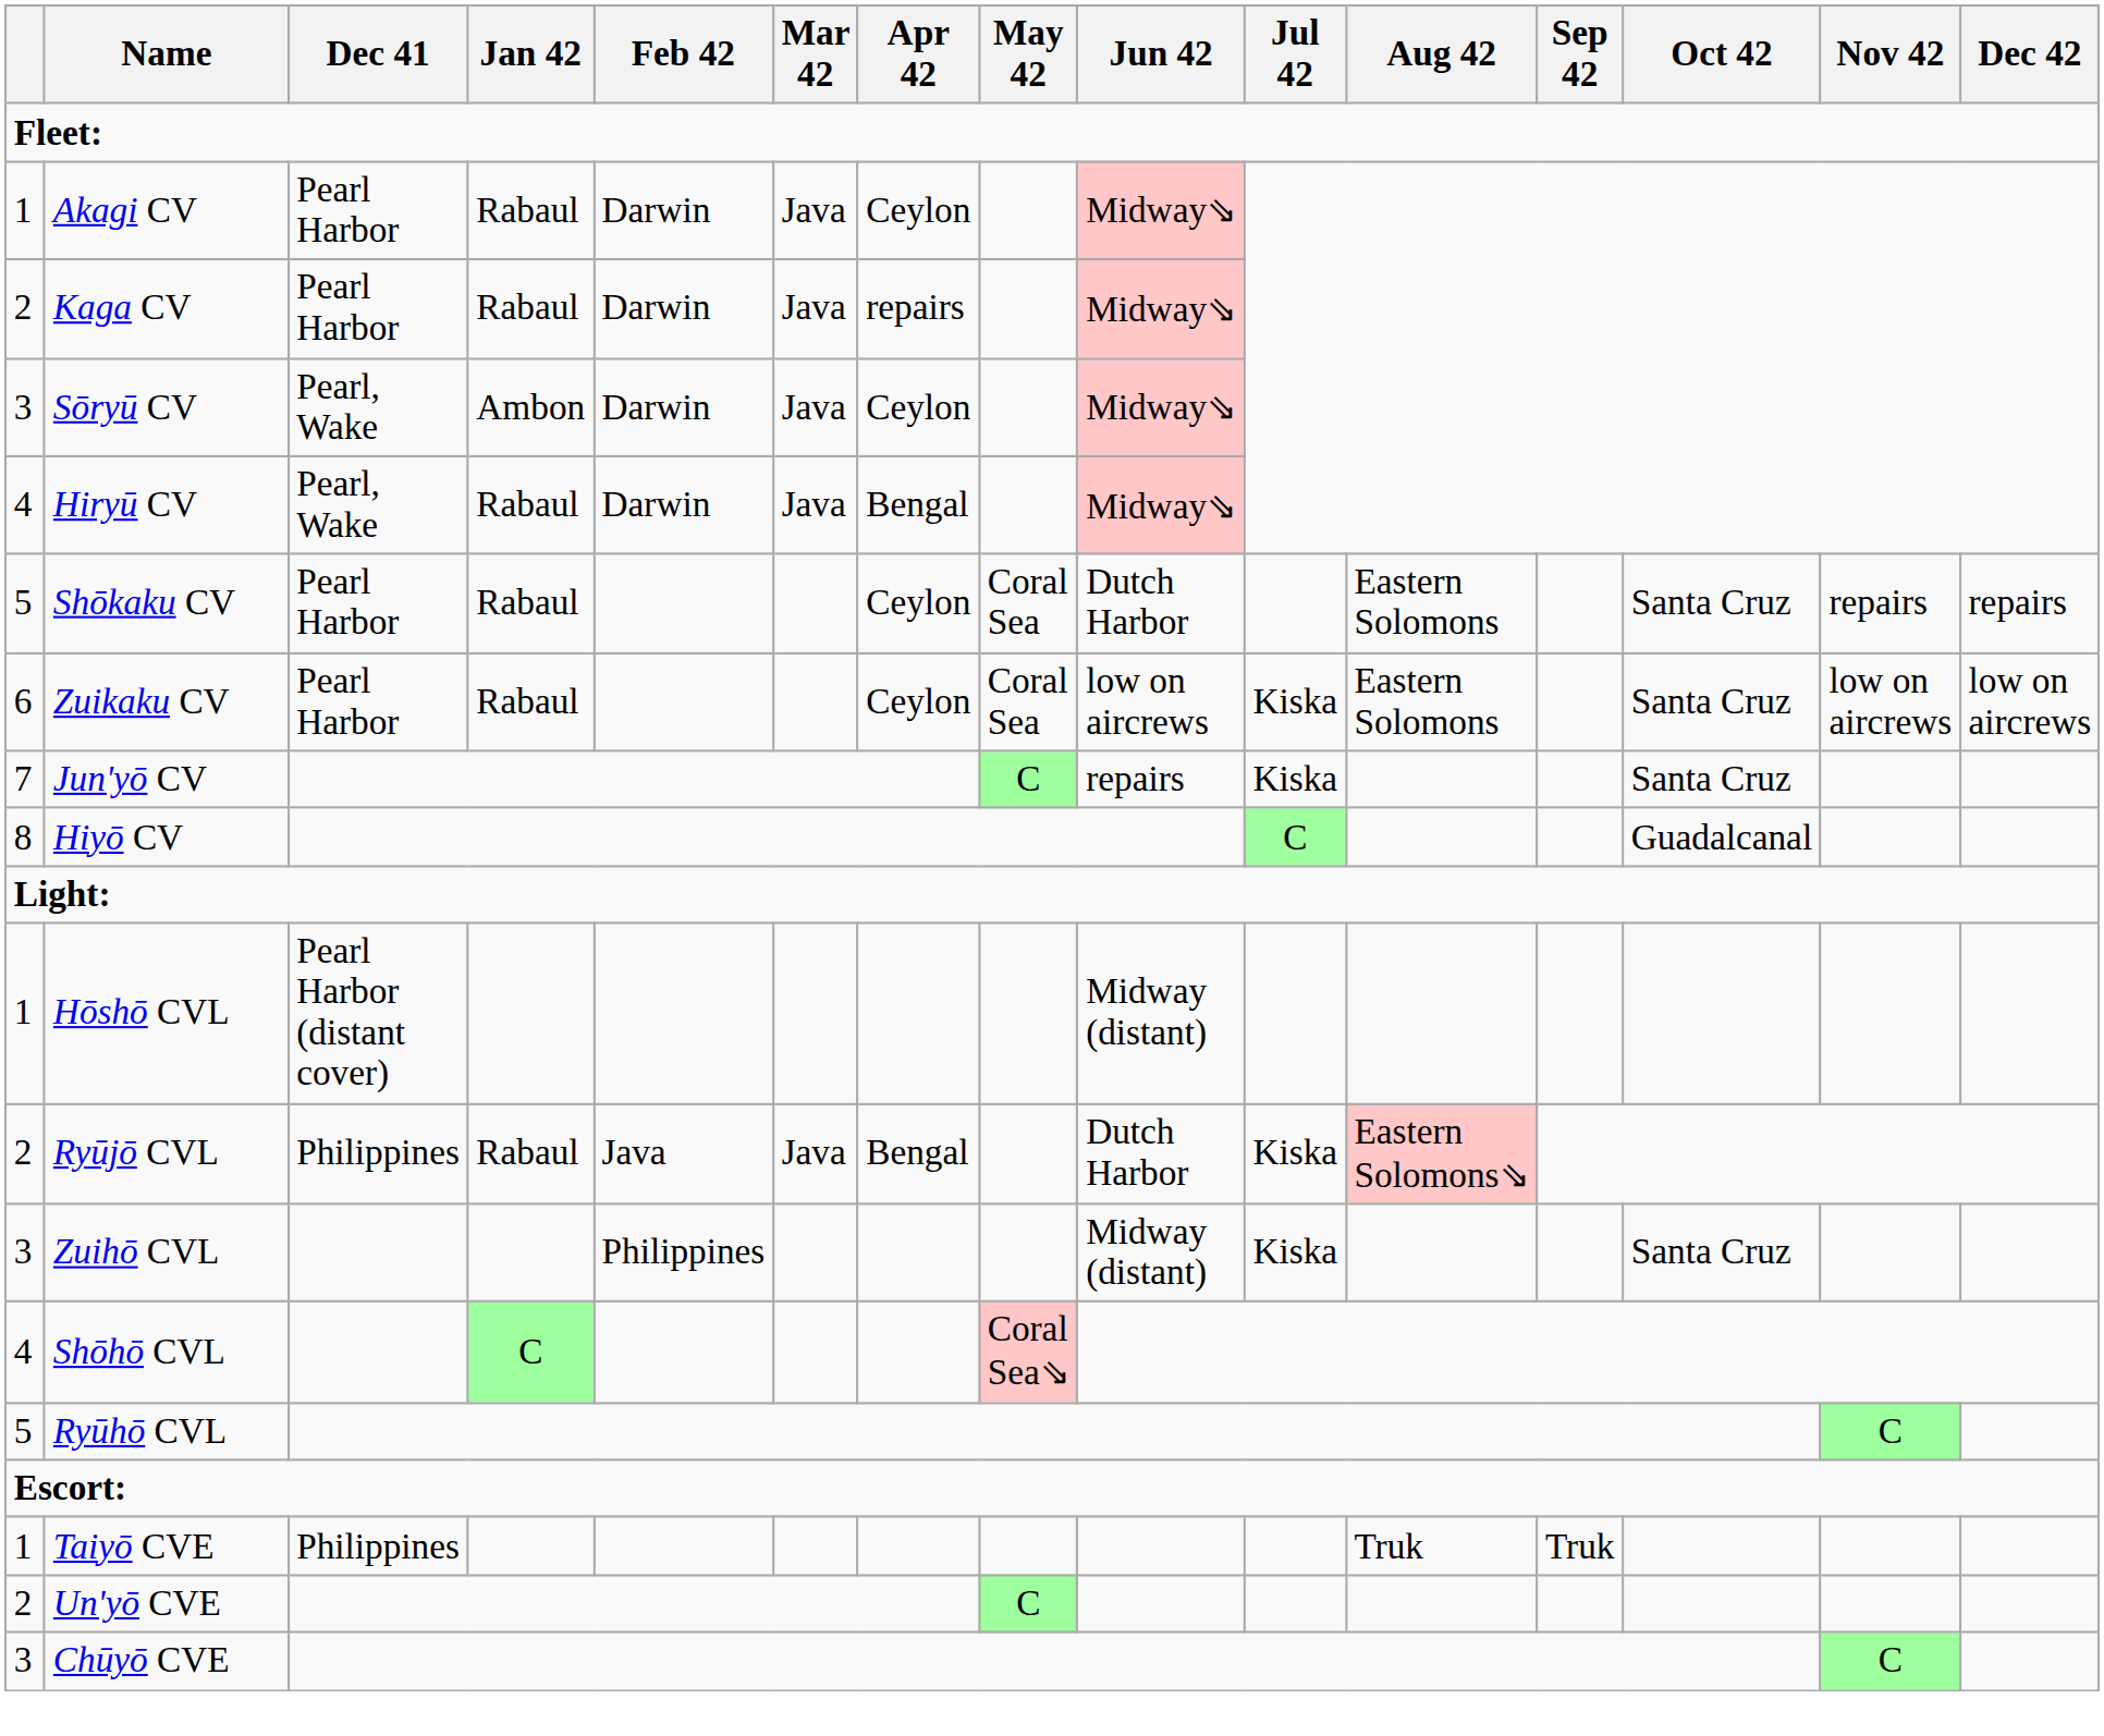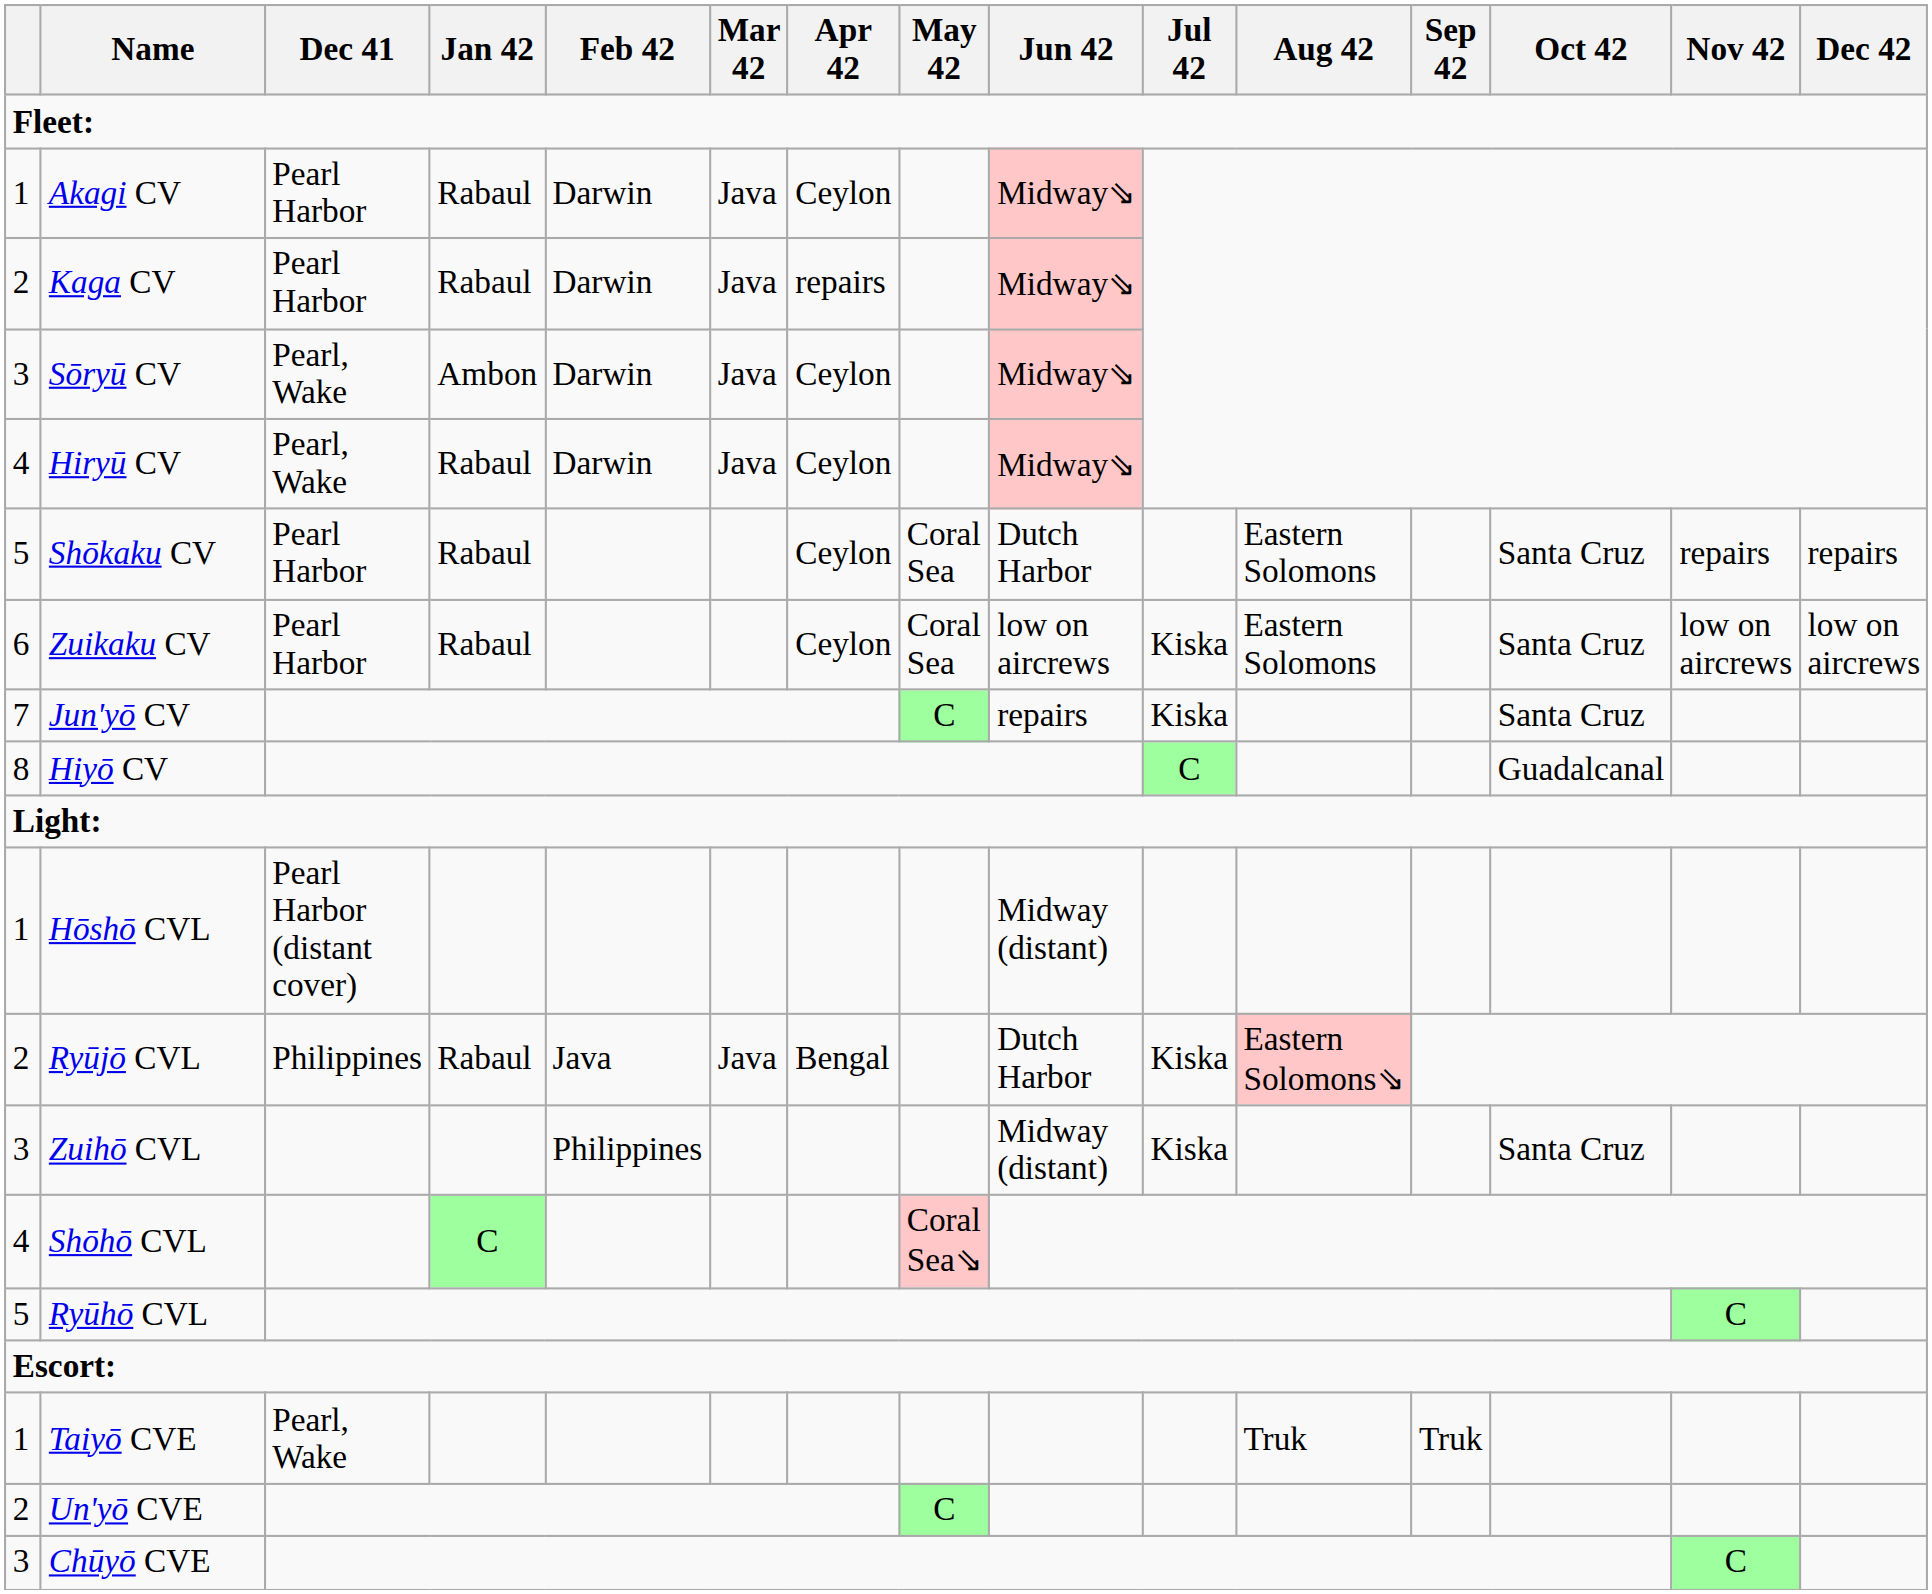Hiryū CV | Apr 42: Bengal -> Ceylon
Taiyō CVE | Dec 41: Philippines -> Pearl, Wake
